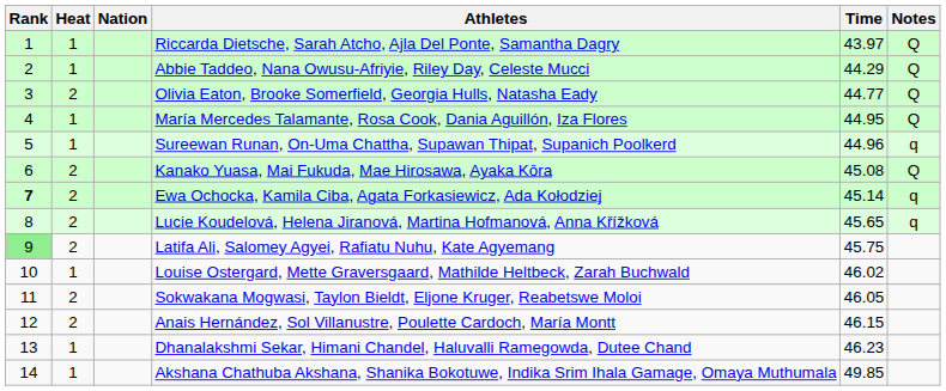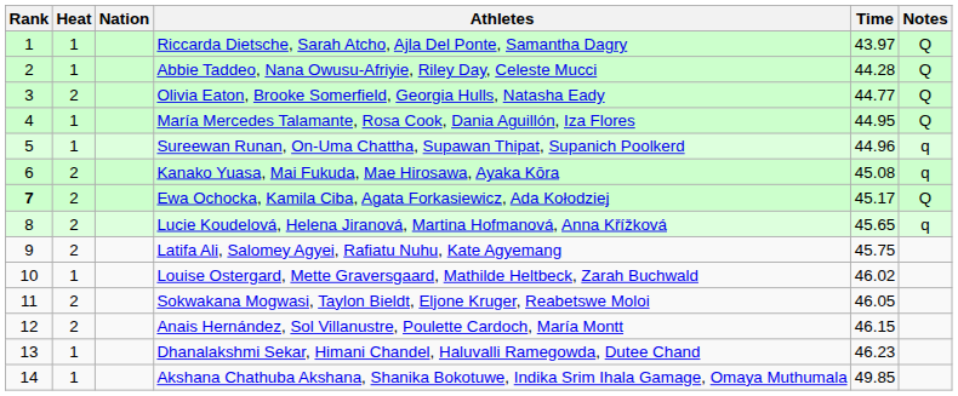Abbie Taddeo, Nana Owusu-Afriyie, Riley Day, Celeste Mucci | Time: 44.29 -> 44.28
Kanako Yuasa, Mai Fukuda, Mae Hirosawa, Ayaka Kōra | Notes: Q -> q
Ewa Ochocka, Kamila Ciba, Agata Forkasiewicz, Ada Kołodziej | Time: 45.14 -> 45.17
Ewa Ochocka, Kamila Ciba, Agata Forkasiewicz, Ada Kołodziej | Notes: q -> Q
Latifa Ali, Salomey Agyei, Rafiatu Nuhu, Kate Agyemang | Rank: lightgreen background -> no background
